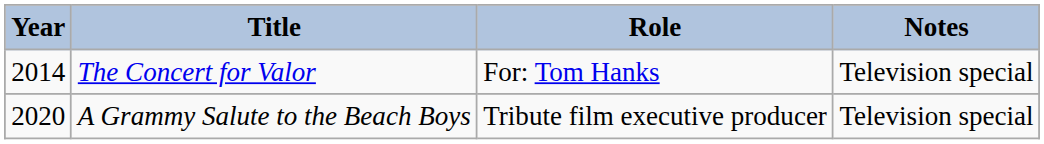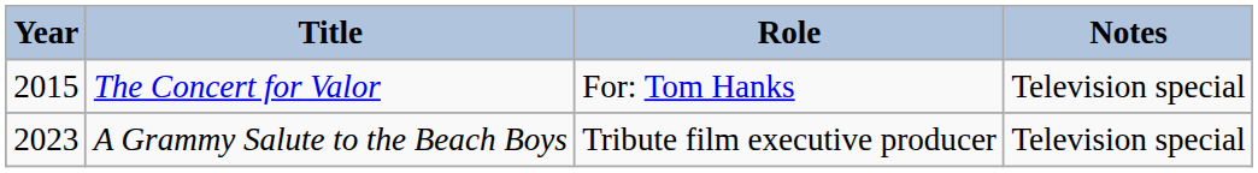The Concert for Valor | Year: 2014 -> 2015
A Grammy Salute to the Beach Boys | Year: 2020 -> 2023
